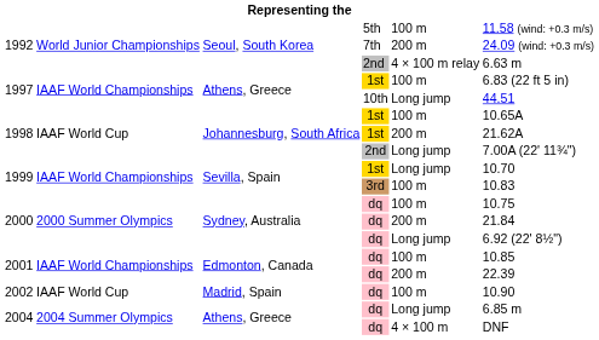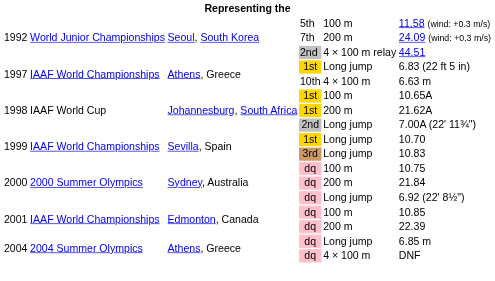1992 / 2nd | column 6: 6.63 m -> 44.51
1997 / 1st | column 5: 100 m -> Long jump
1997 / 10th | column 5: Long jump -> 4 × 100 m
1997 / 10th | column 6: 44.51 -> 6.63 m
1999 / 3rd | column 5: 100 m -> Long jump
- row: 2002 | IAAF World Cup | Madrid, Spain | dq | 100 m | 10.90
